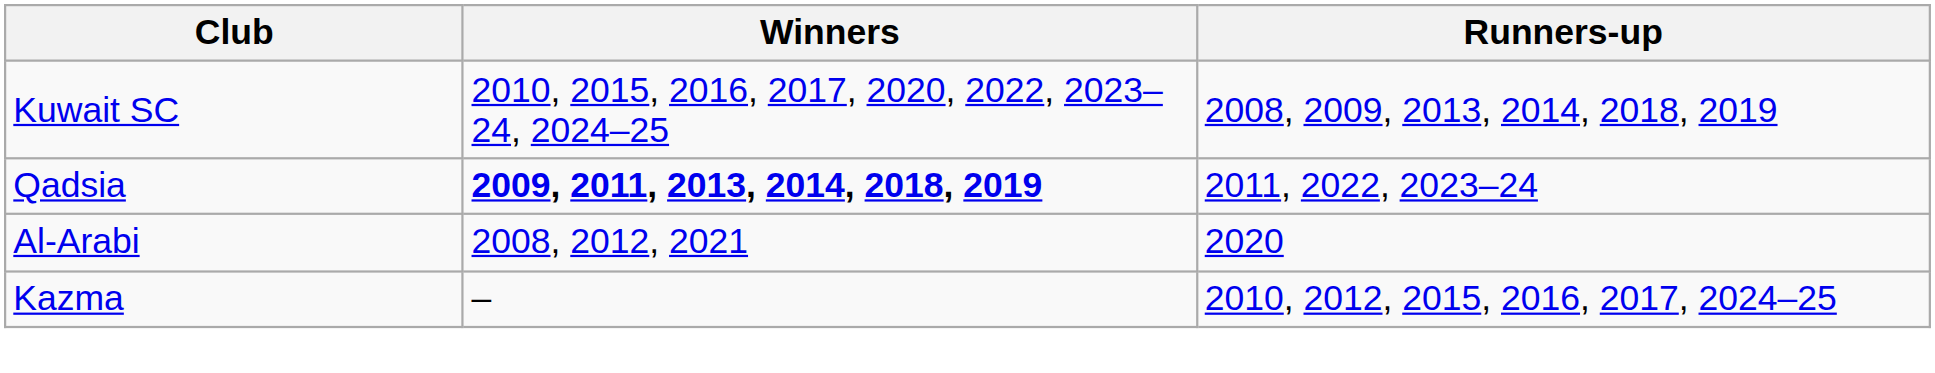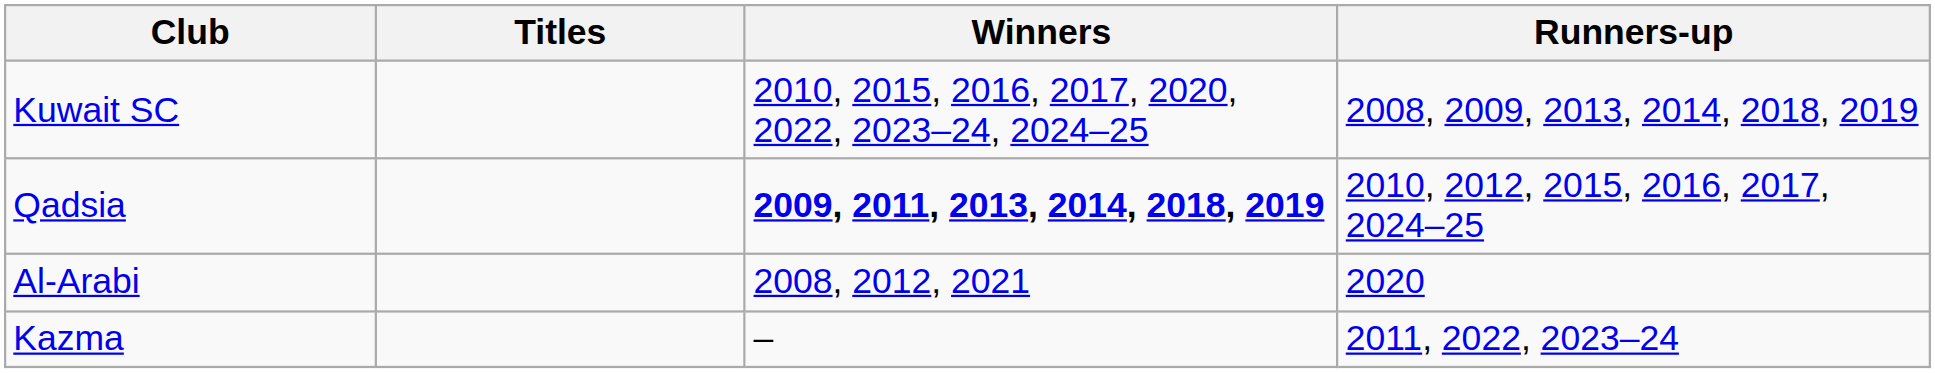+ column: Titles
Qadsia | Runners-up: 2011, 2022, 2023–24 -> 2010, 2012, 2015, 2016, 2017, 2024–25
Kazma | Runners-up: 2010, 2012, 2015, 2016, 2017, 2024–25 -> 2011, 2022, 2023–24
